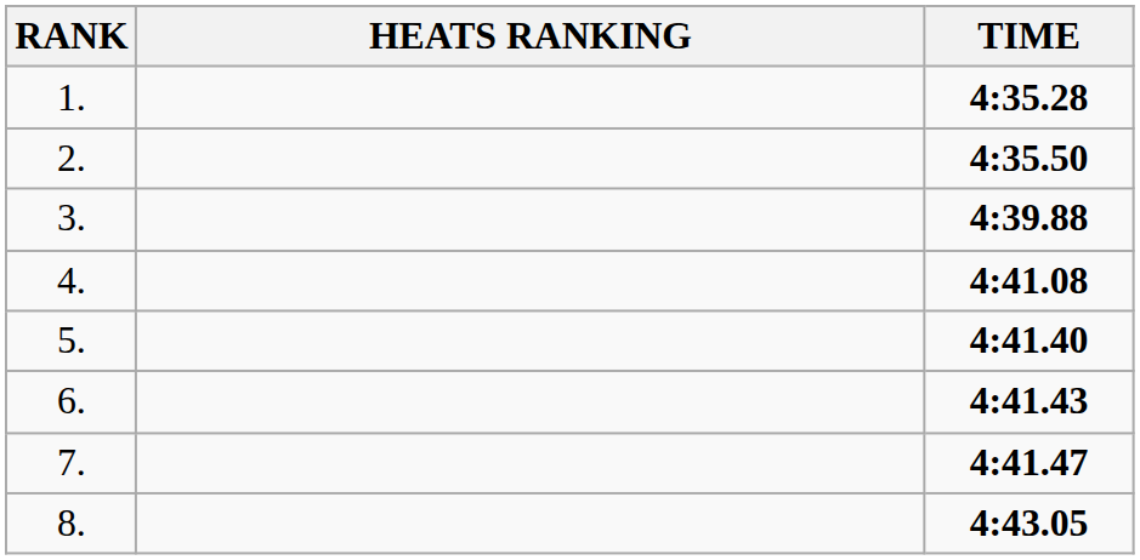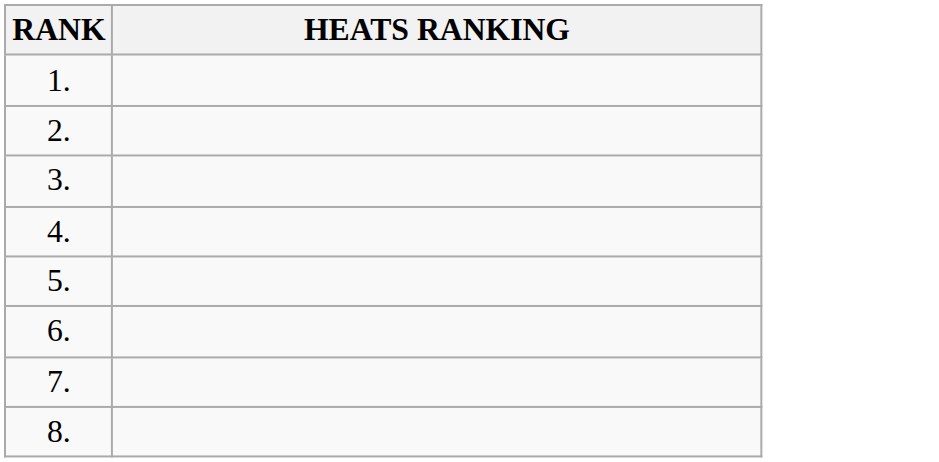- column: TIME | 4:35.28 | 4:35.50 | 4:39.88 | 4:41.08 | 4:41.40 | 4:41.43 | 4:41.47 | 4:43.05
